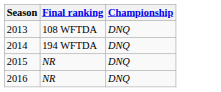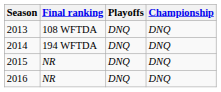+ column: Playoffs | DNQ | DNQ | DNQ | DNQ
